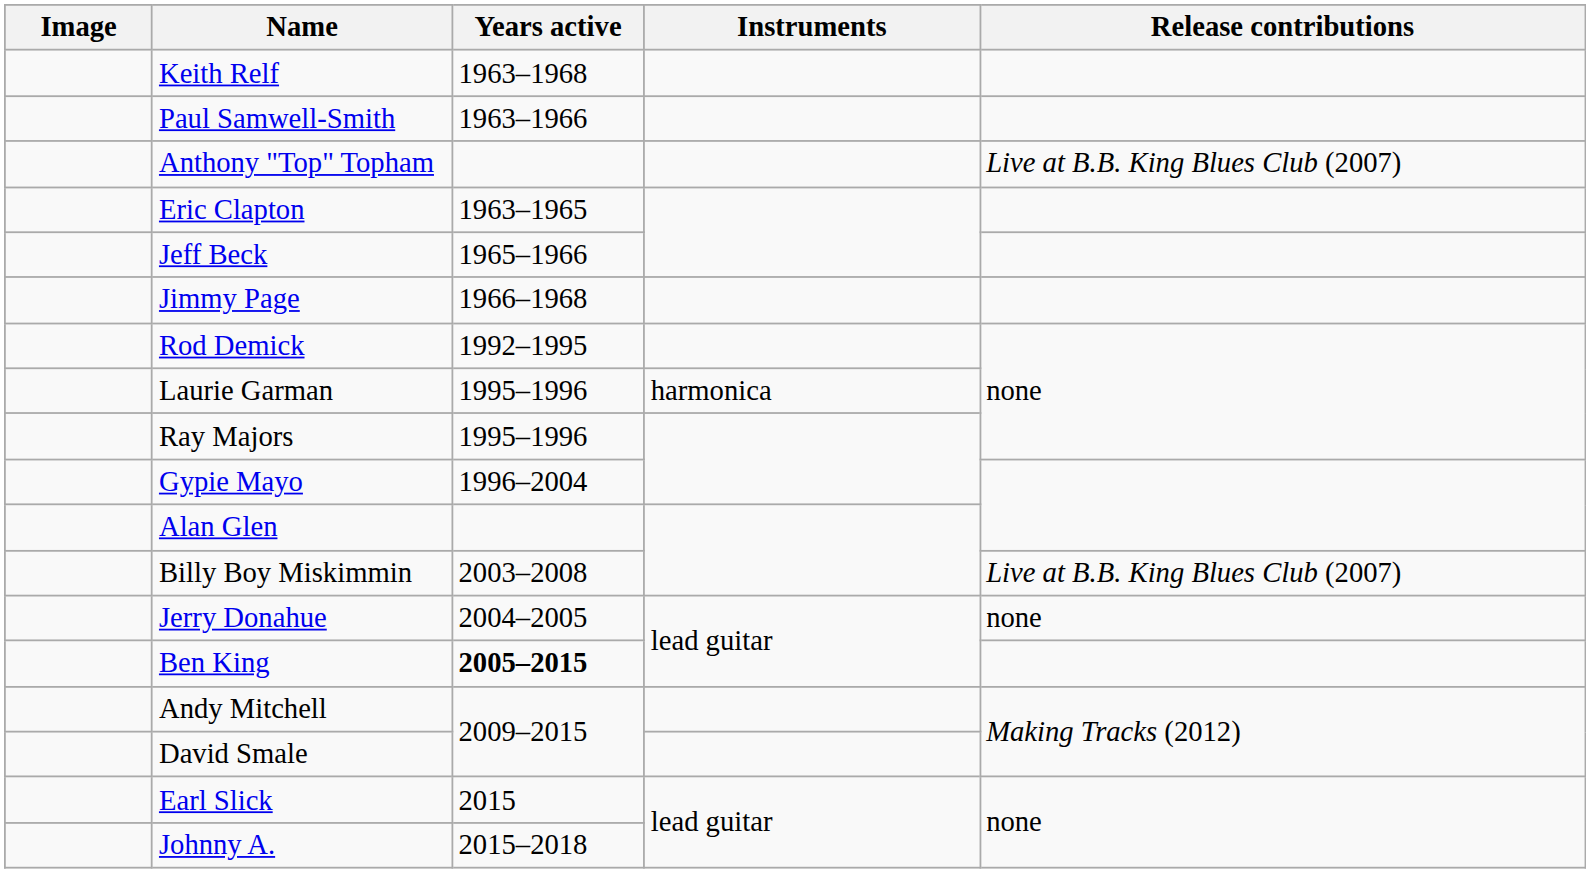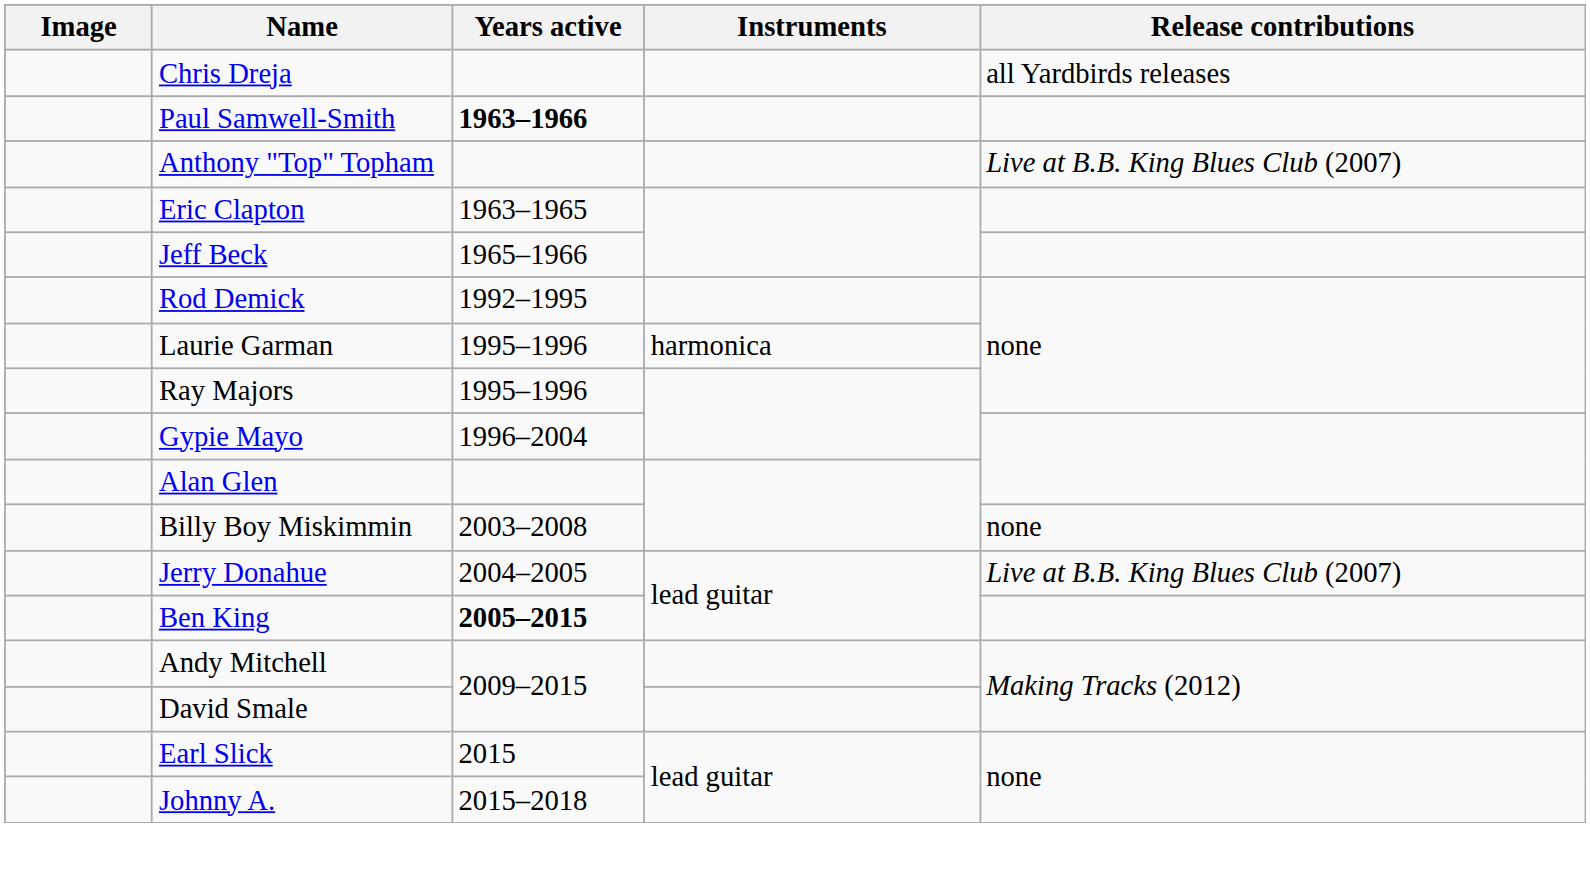+ row: Chris Dreja | all Yardbirds releases
- row: Keith Relf | 1963–1968
Paul Samwell-Smith | Years active: normal -> bold
- row: Jimmy Page | 1966–1968
Billy Boy Miskimmin | Release contributions: Live at B.B. King Blues Club (2007) -> none
Jerry Donahue | Release contributions: none -> Live at B.B. King Blues Club (2007)
